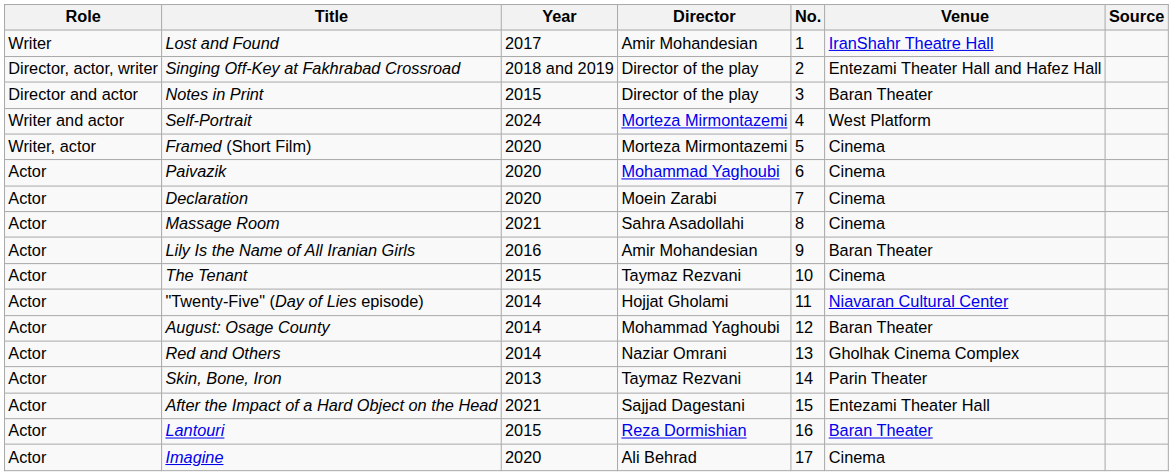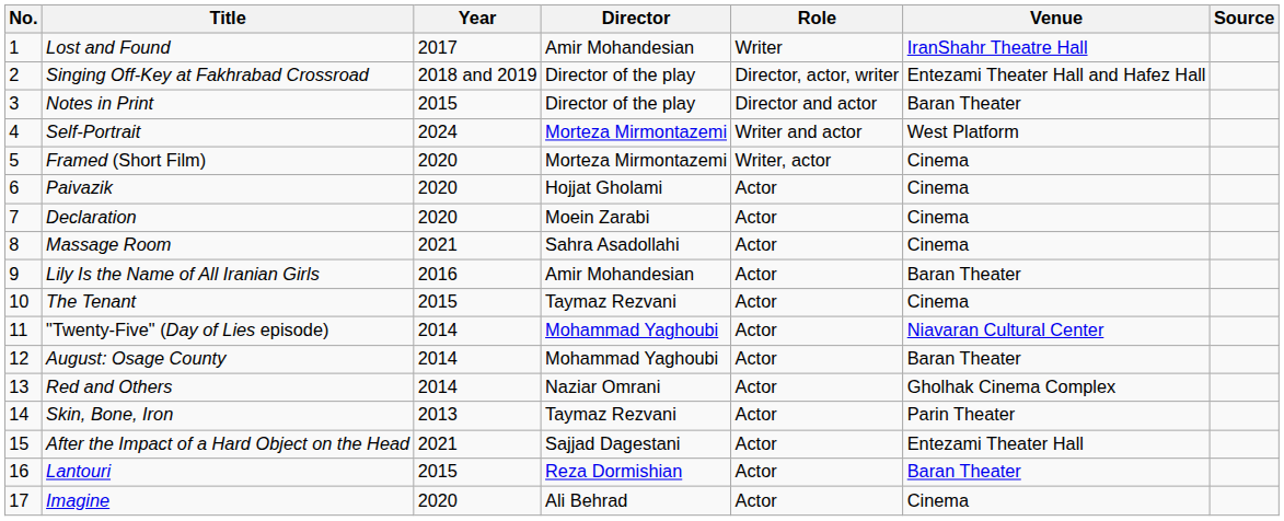columns swapped: No. <-> Role
Paivazik | Director: Mohammad Yaghoubi -> Hojjat Gholami
"Twenty-Five" (Day of Lies episode) | Director: Hojjat Gholami -> Mohammad Yaghoubi
